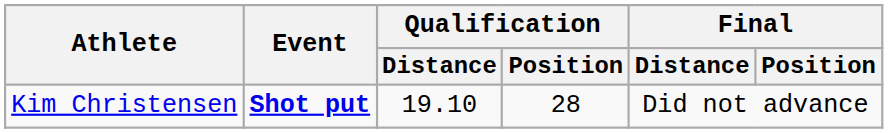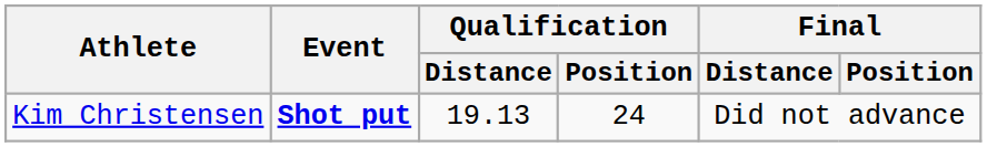Kim Christensen | Qualification / Distance: 19.10 -> 19.13
Kim Christensen | Qualification / Position: 28 -> 24
